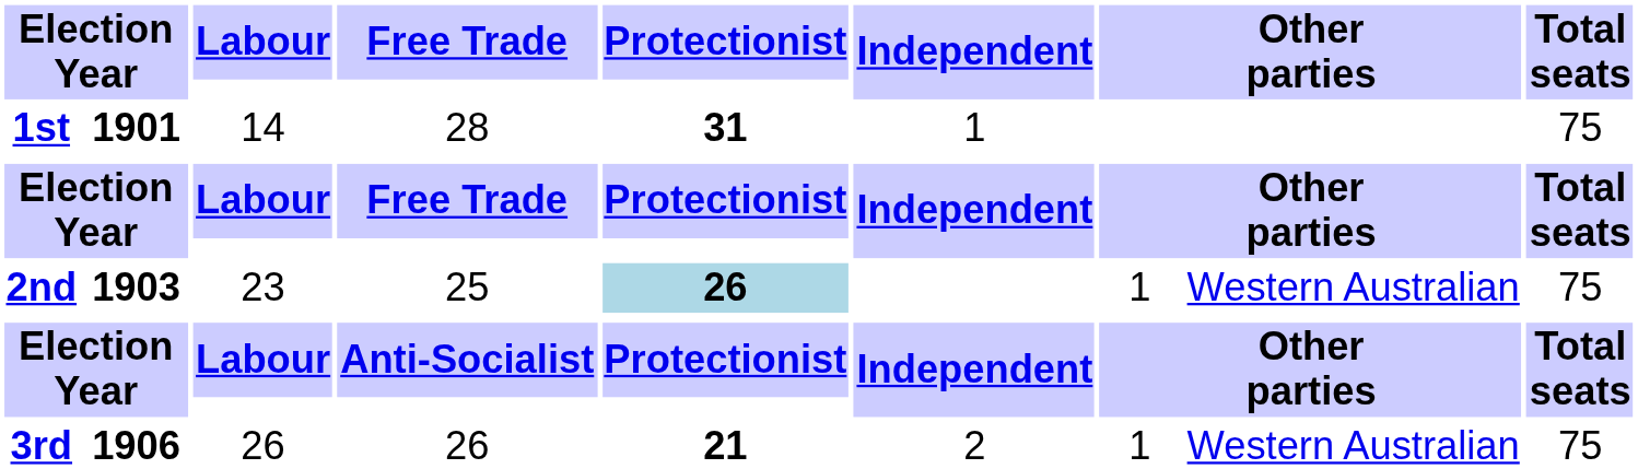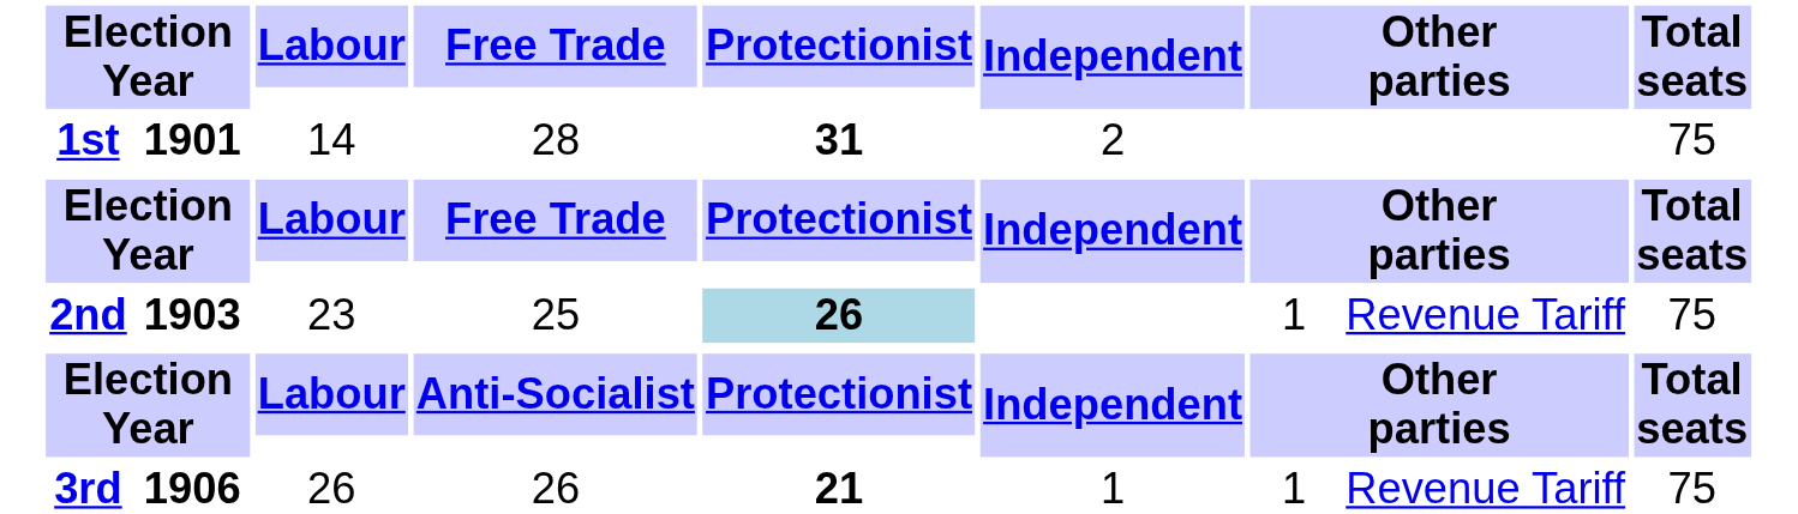1st | Independent: 1 -> 2
2nd | column 10: Western Australian -> Revenue Tariff
3rd | Independent: 2 -> 1
3rd | column 10: Western Australian -> Revenue Tariff
